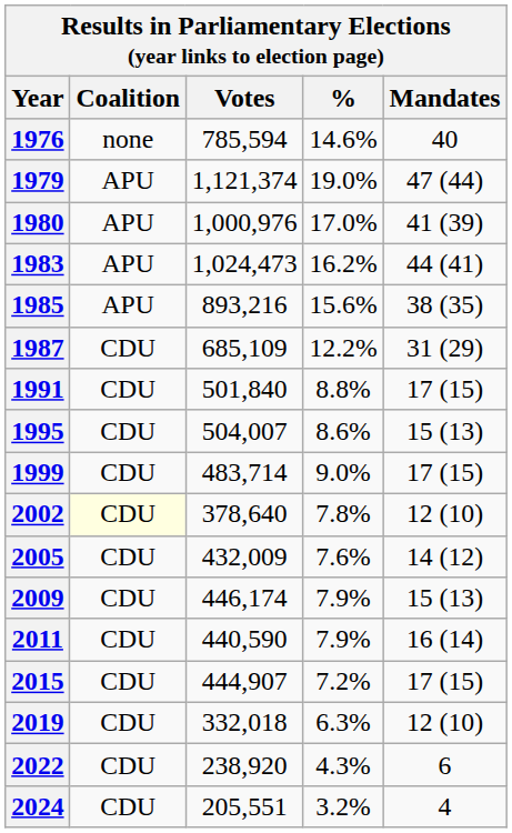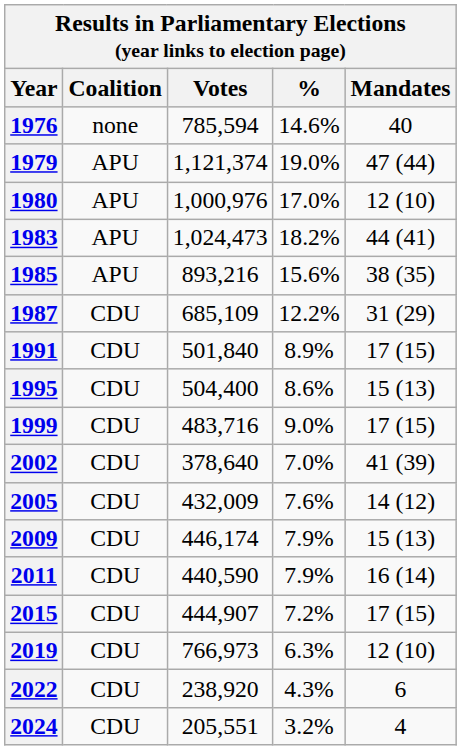1980 | Mandates: 41 (39) -> 12 (10)
1983 | %: 16.2% -> 18.2%
1991 | %: 8.8% -> 8.9%
1995 | Votes: 504,007 -> 504,400
1999 | Votes: 483,714 -> 483,716
2002 | Coalition: lightyellow background -> no background
2002 | %: 7.8% -> 7.0%
2002 | Mandates: 12 (10) -> 41 (39)
2019 | Votes: 332,018 -> 766,973
